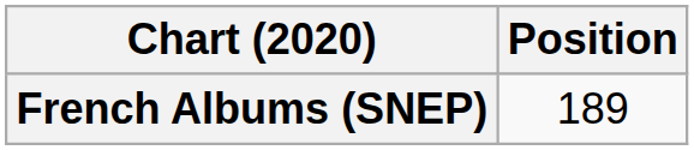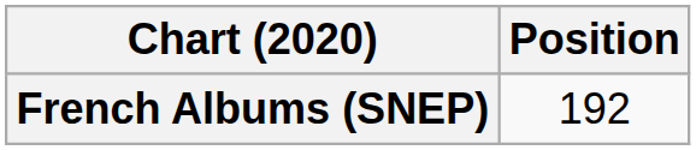French Albums (SNEP) | Position: 189 -> 192
